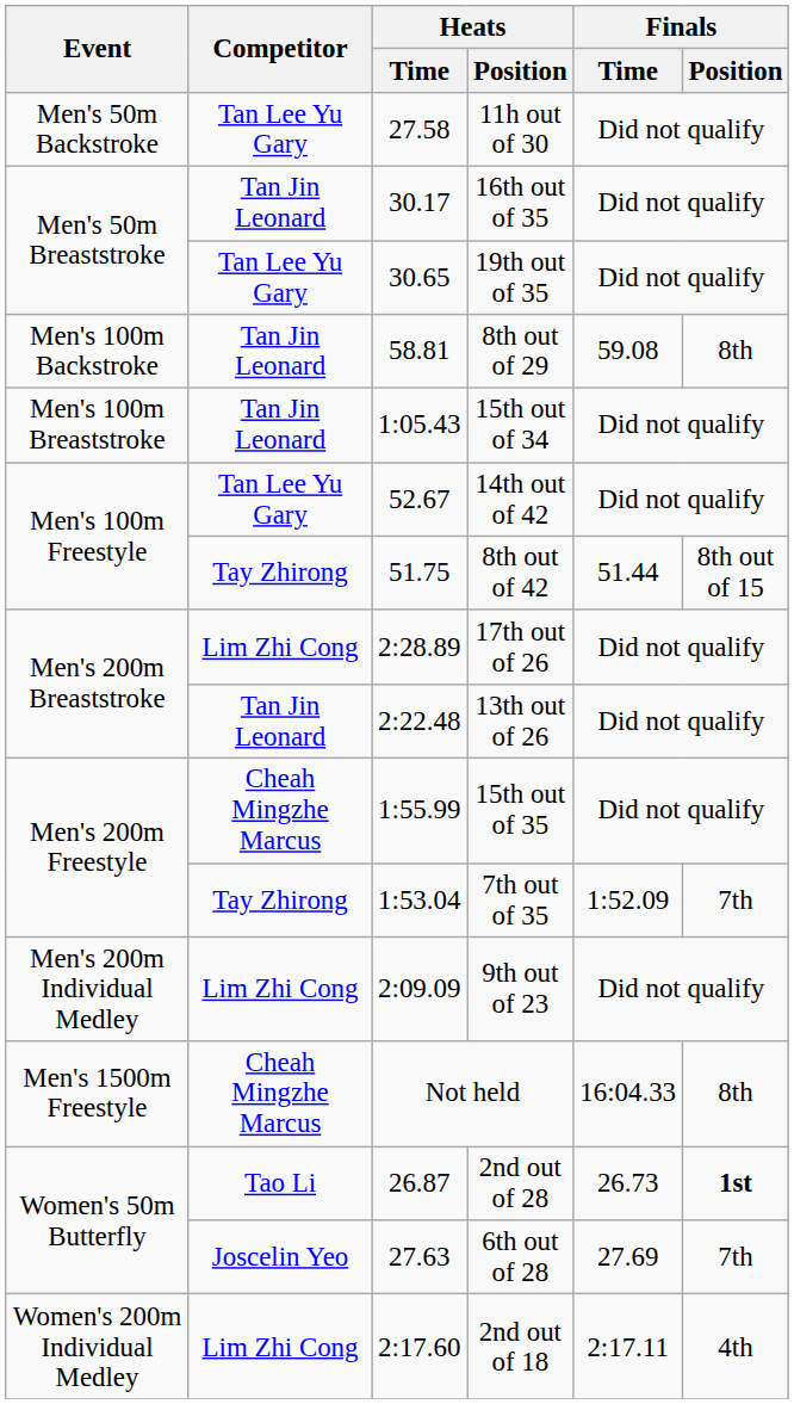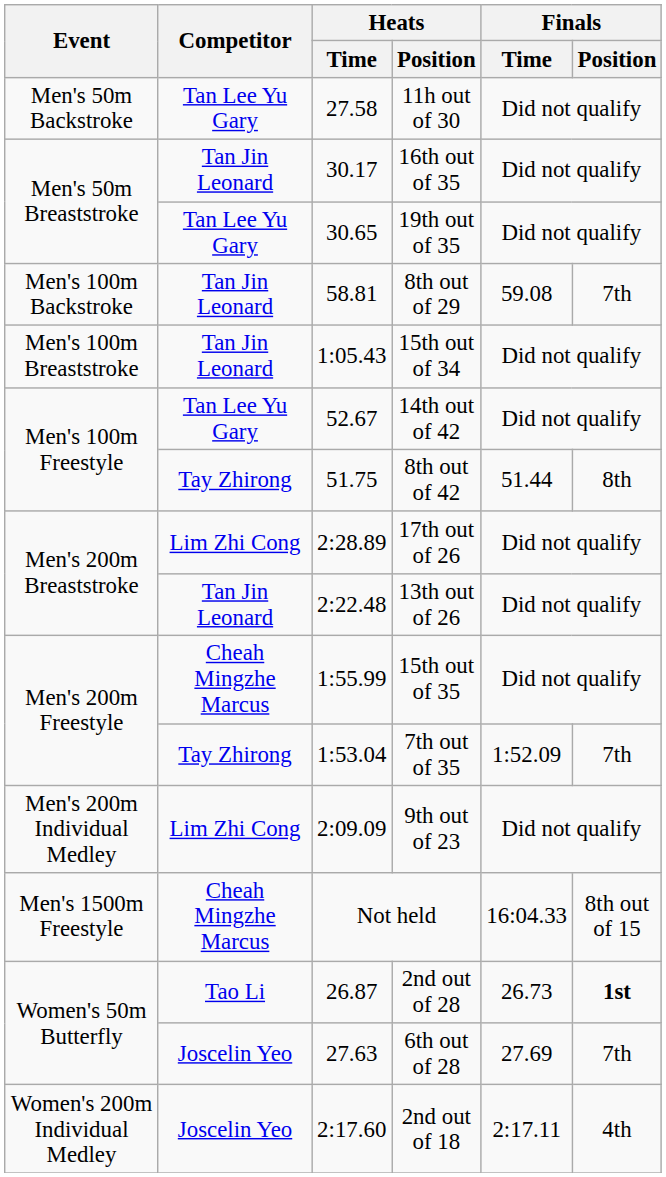8th out of 29 | Finals / Position: 8th -> 7th
8th out of 42 | Finals / Position: 8th out of 15 -> 8th
Not held | Finals / Position: 8th -> 8th out of 15
2nd out of 18 | Competitor: Lim Zhi Cong -> Joscelin Yeo
